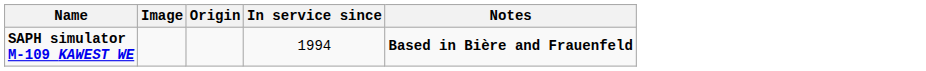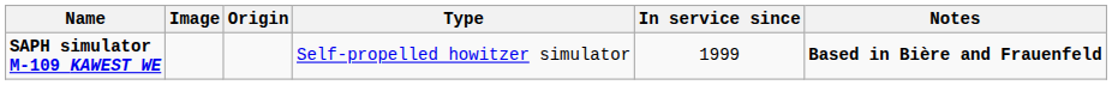+ column: Type | Self-propelled howitzer simulator
SAPH simulator M-109 KAWEST WE | In service since: 1994 -> 1999
